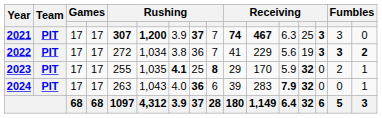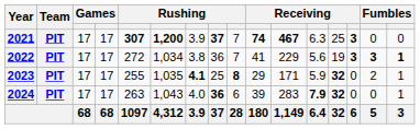2021 | column 15: 3 -> 0
2022 | column 16: 2 -> 1
2023 | column 11: 170 -> 171
